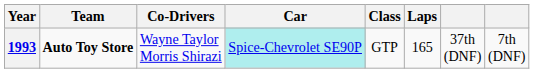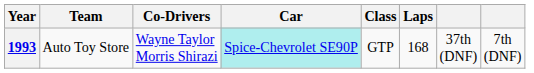1993 | Team: bold -> normal
1993 | Laps: 165 -> 168
